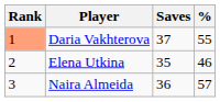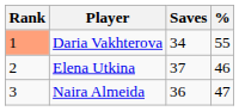Daria Vakhterova | Saves: 37 -> 34
Elena Utkina | Saves: 35 -> 37
Naira Almeida | %: 57 -> 47
